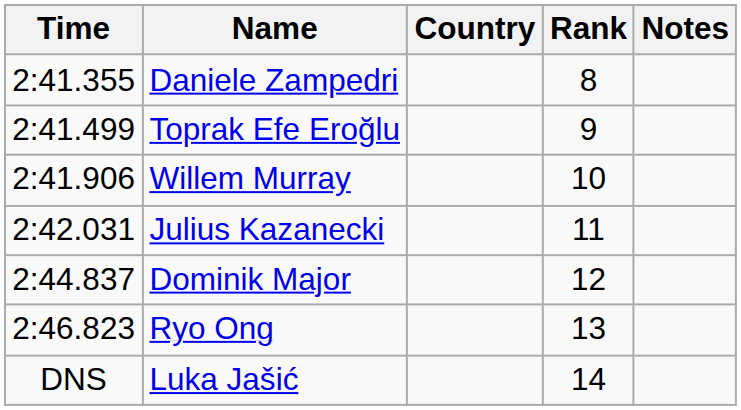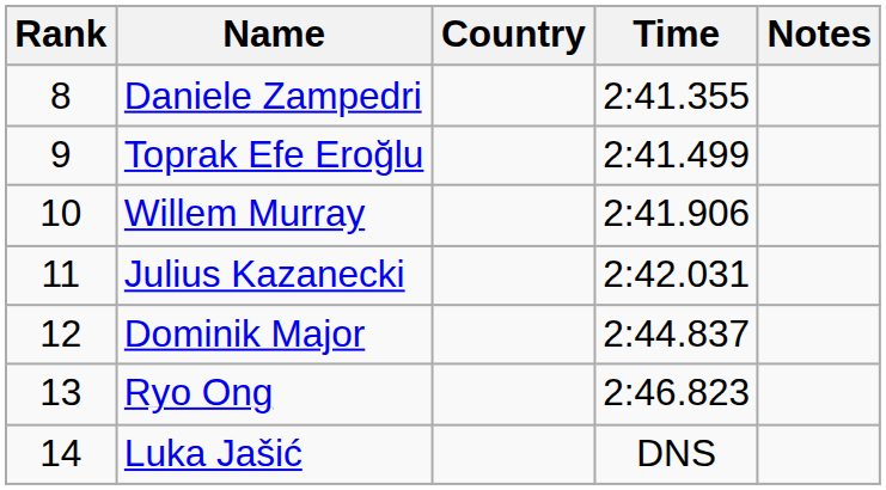columns swapped: Rank <-> Time
